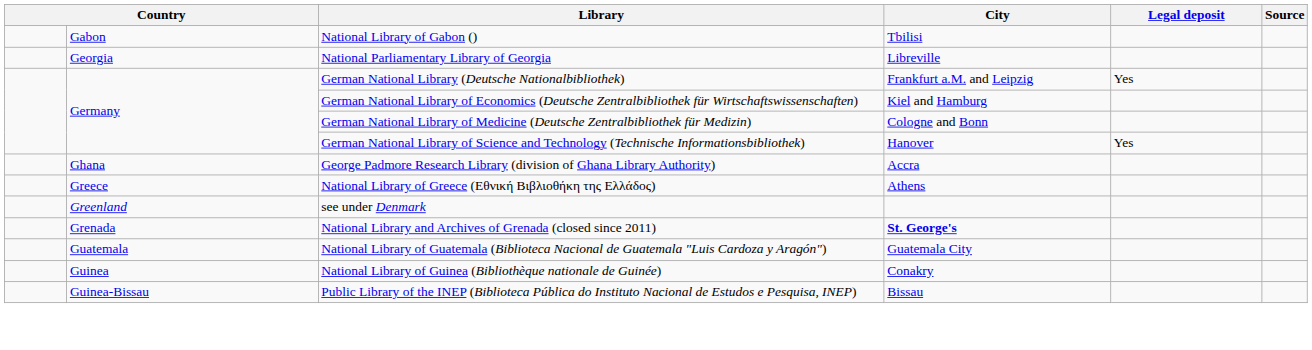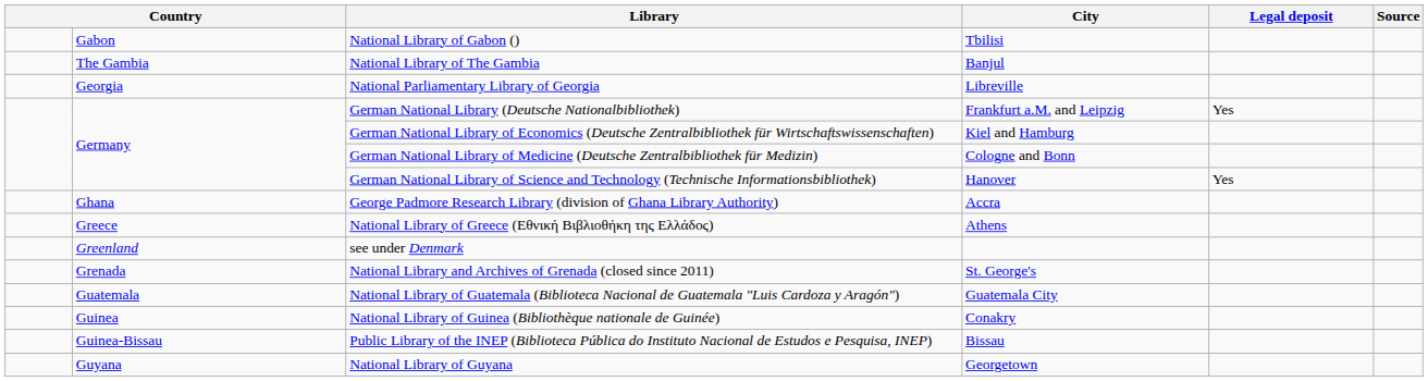+ row: The Gambia | National Library of The Gambia | Banjul
National Library and Archives of Grenada (closed since 2011) | City: bold -> normal
+ row: Guyana | National Library of Guyana | Georgetown
